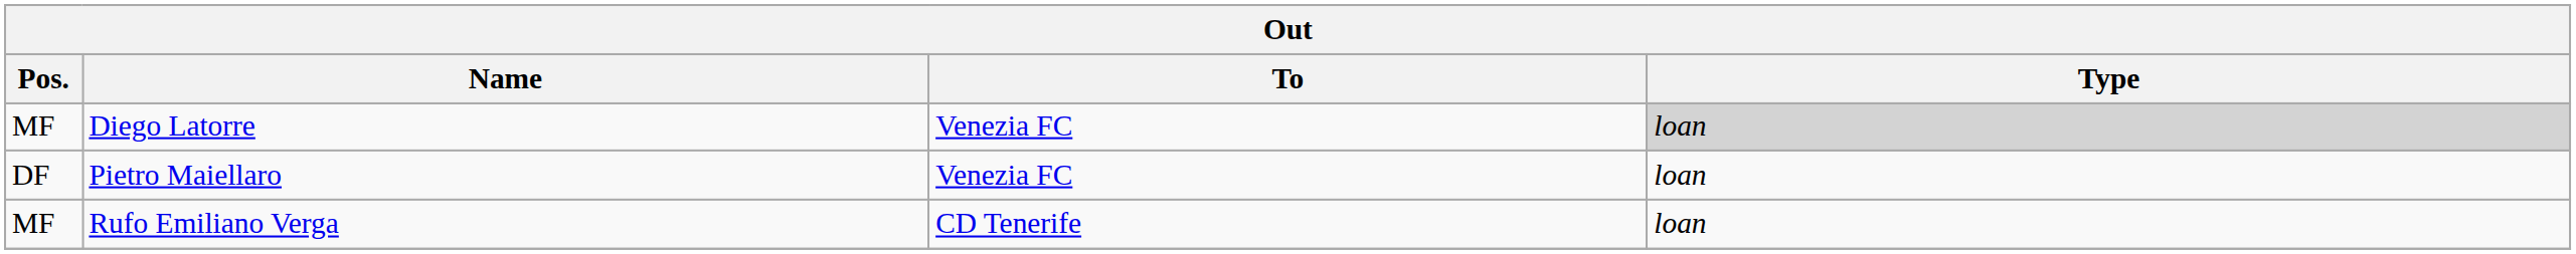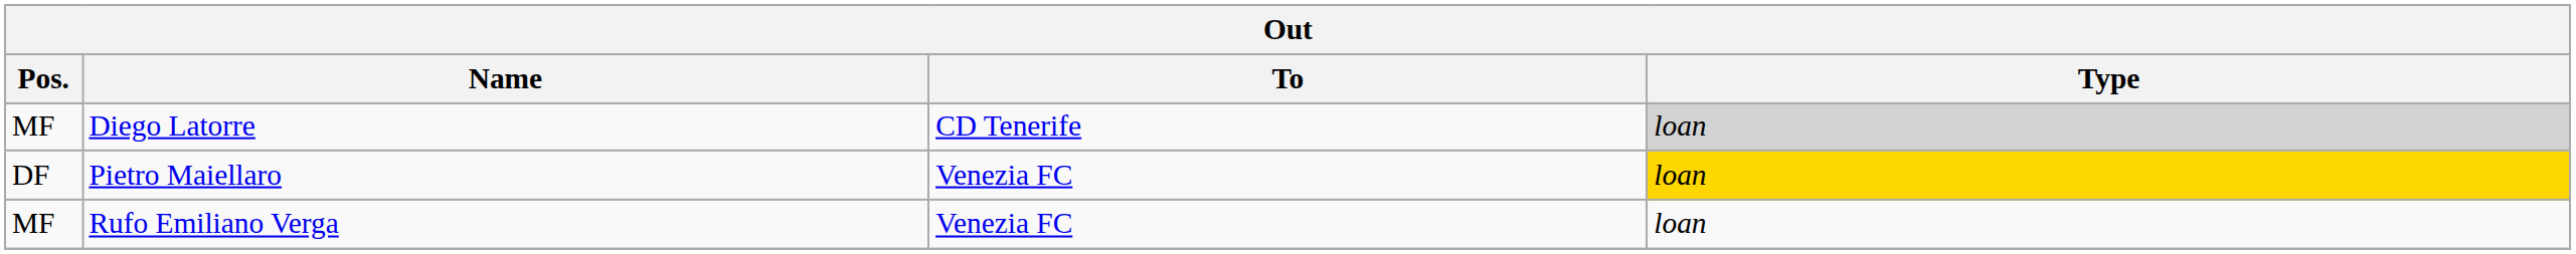Diego Latorre | To: Venezia FC -> CD Tenerife
Pietro Maiellaro | Type: no background -> gold background
Rufo Emiliano Verga | To: CD Tenerife -> Venezia FC
